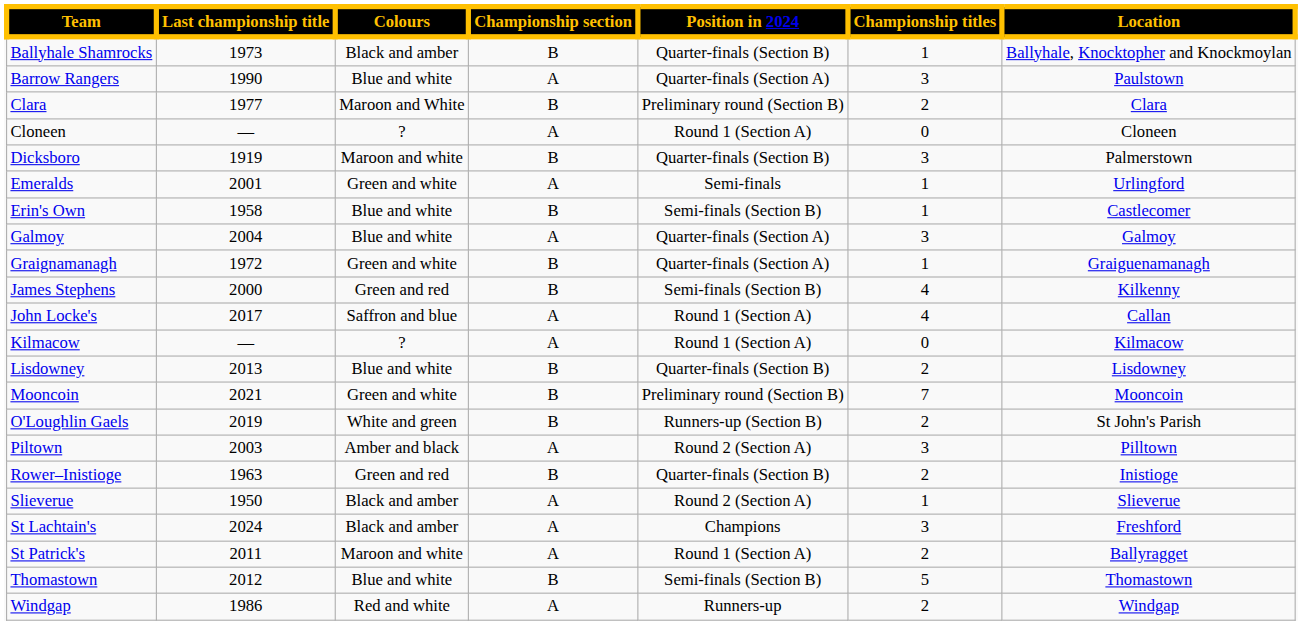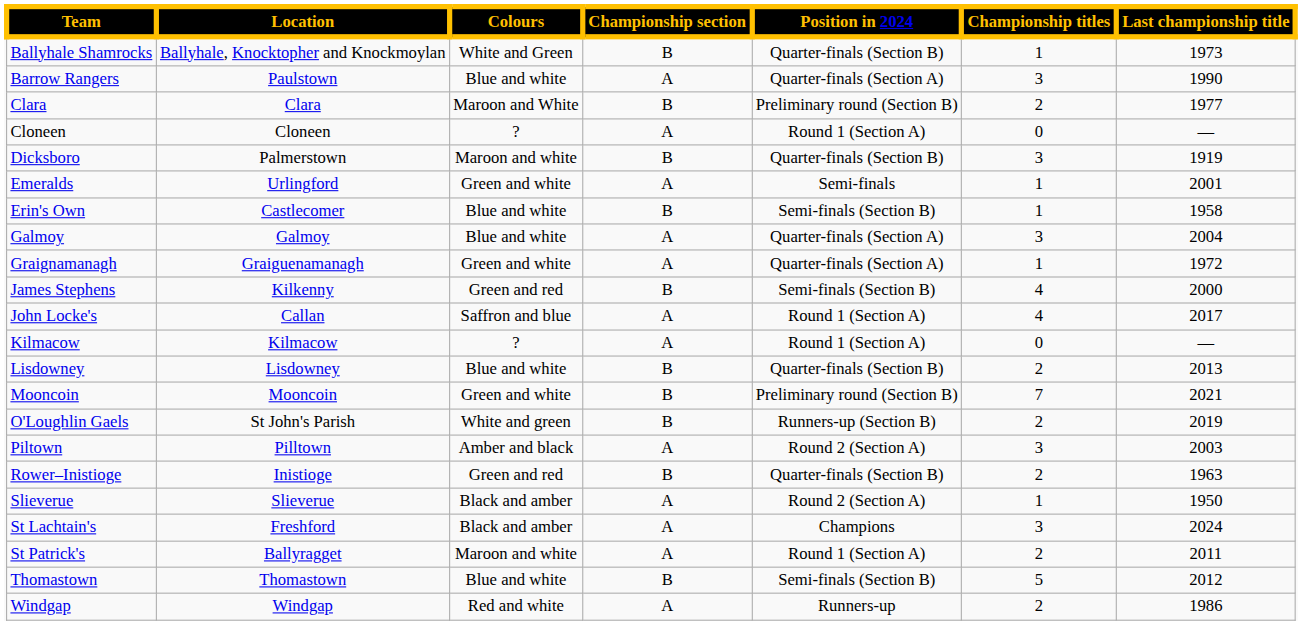columns swapped: Location <-> Last championship title
Ballyhale Shamrocks | Colours: Black and amber -> White and Green
Graignamanagh | Championship section: B -> A
